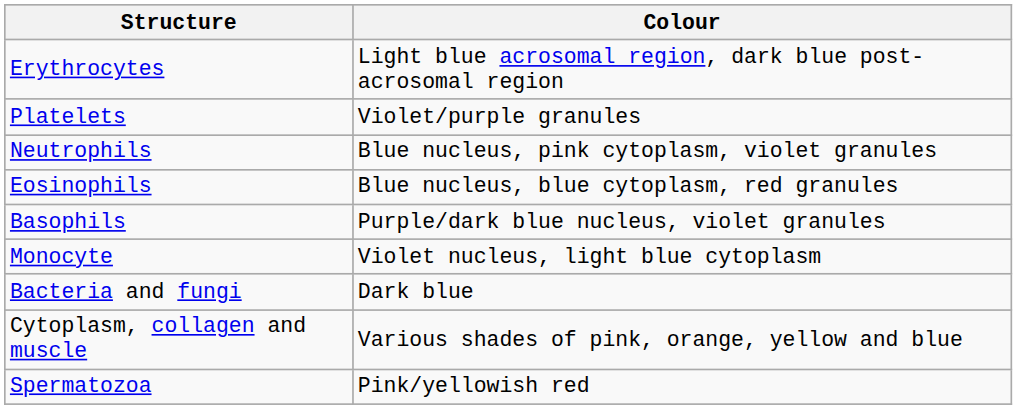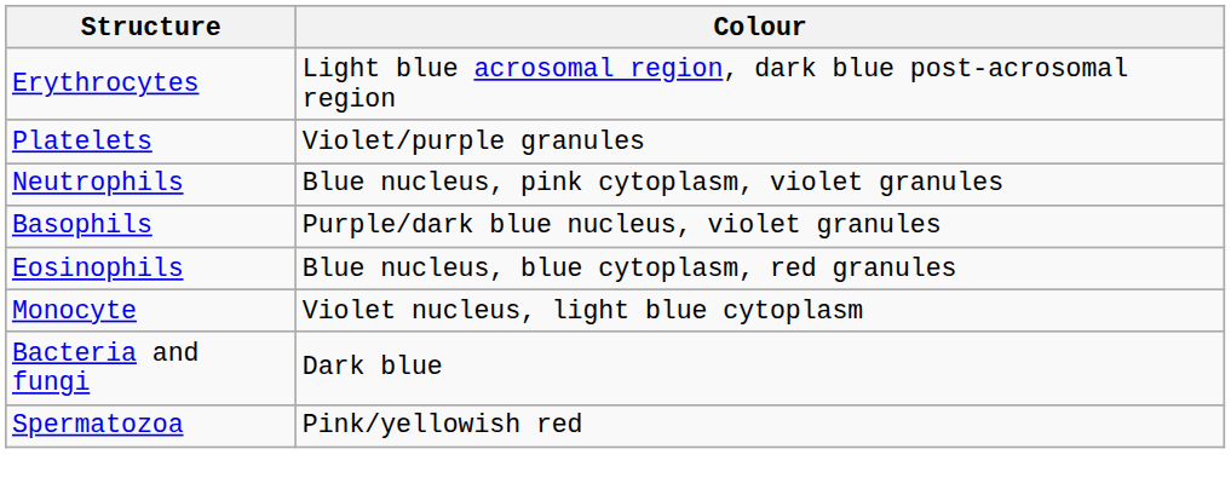rows swapped: Eosinophils <-> Basophils
- row: Cytoplasm, collagen and muscle | Various shades of pink, orange, yellow and blue
